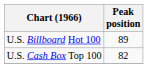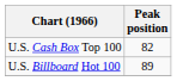rows swapped: U.S. Billboard Hot 100 <-> U.S. Cash Box Top 100
